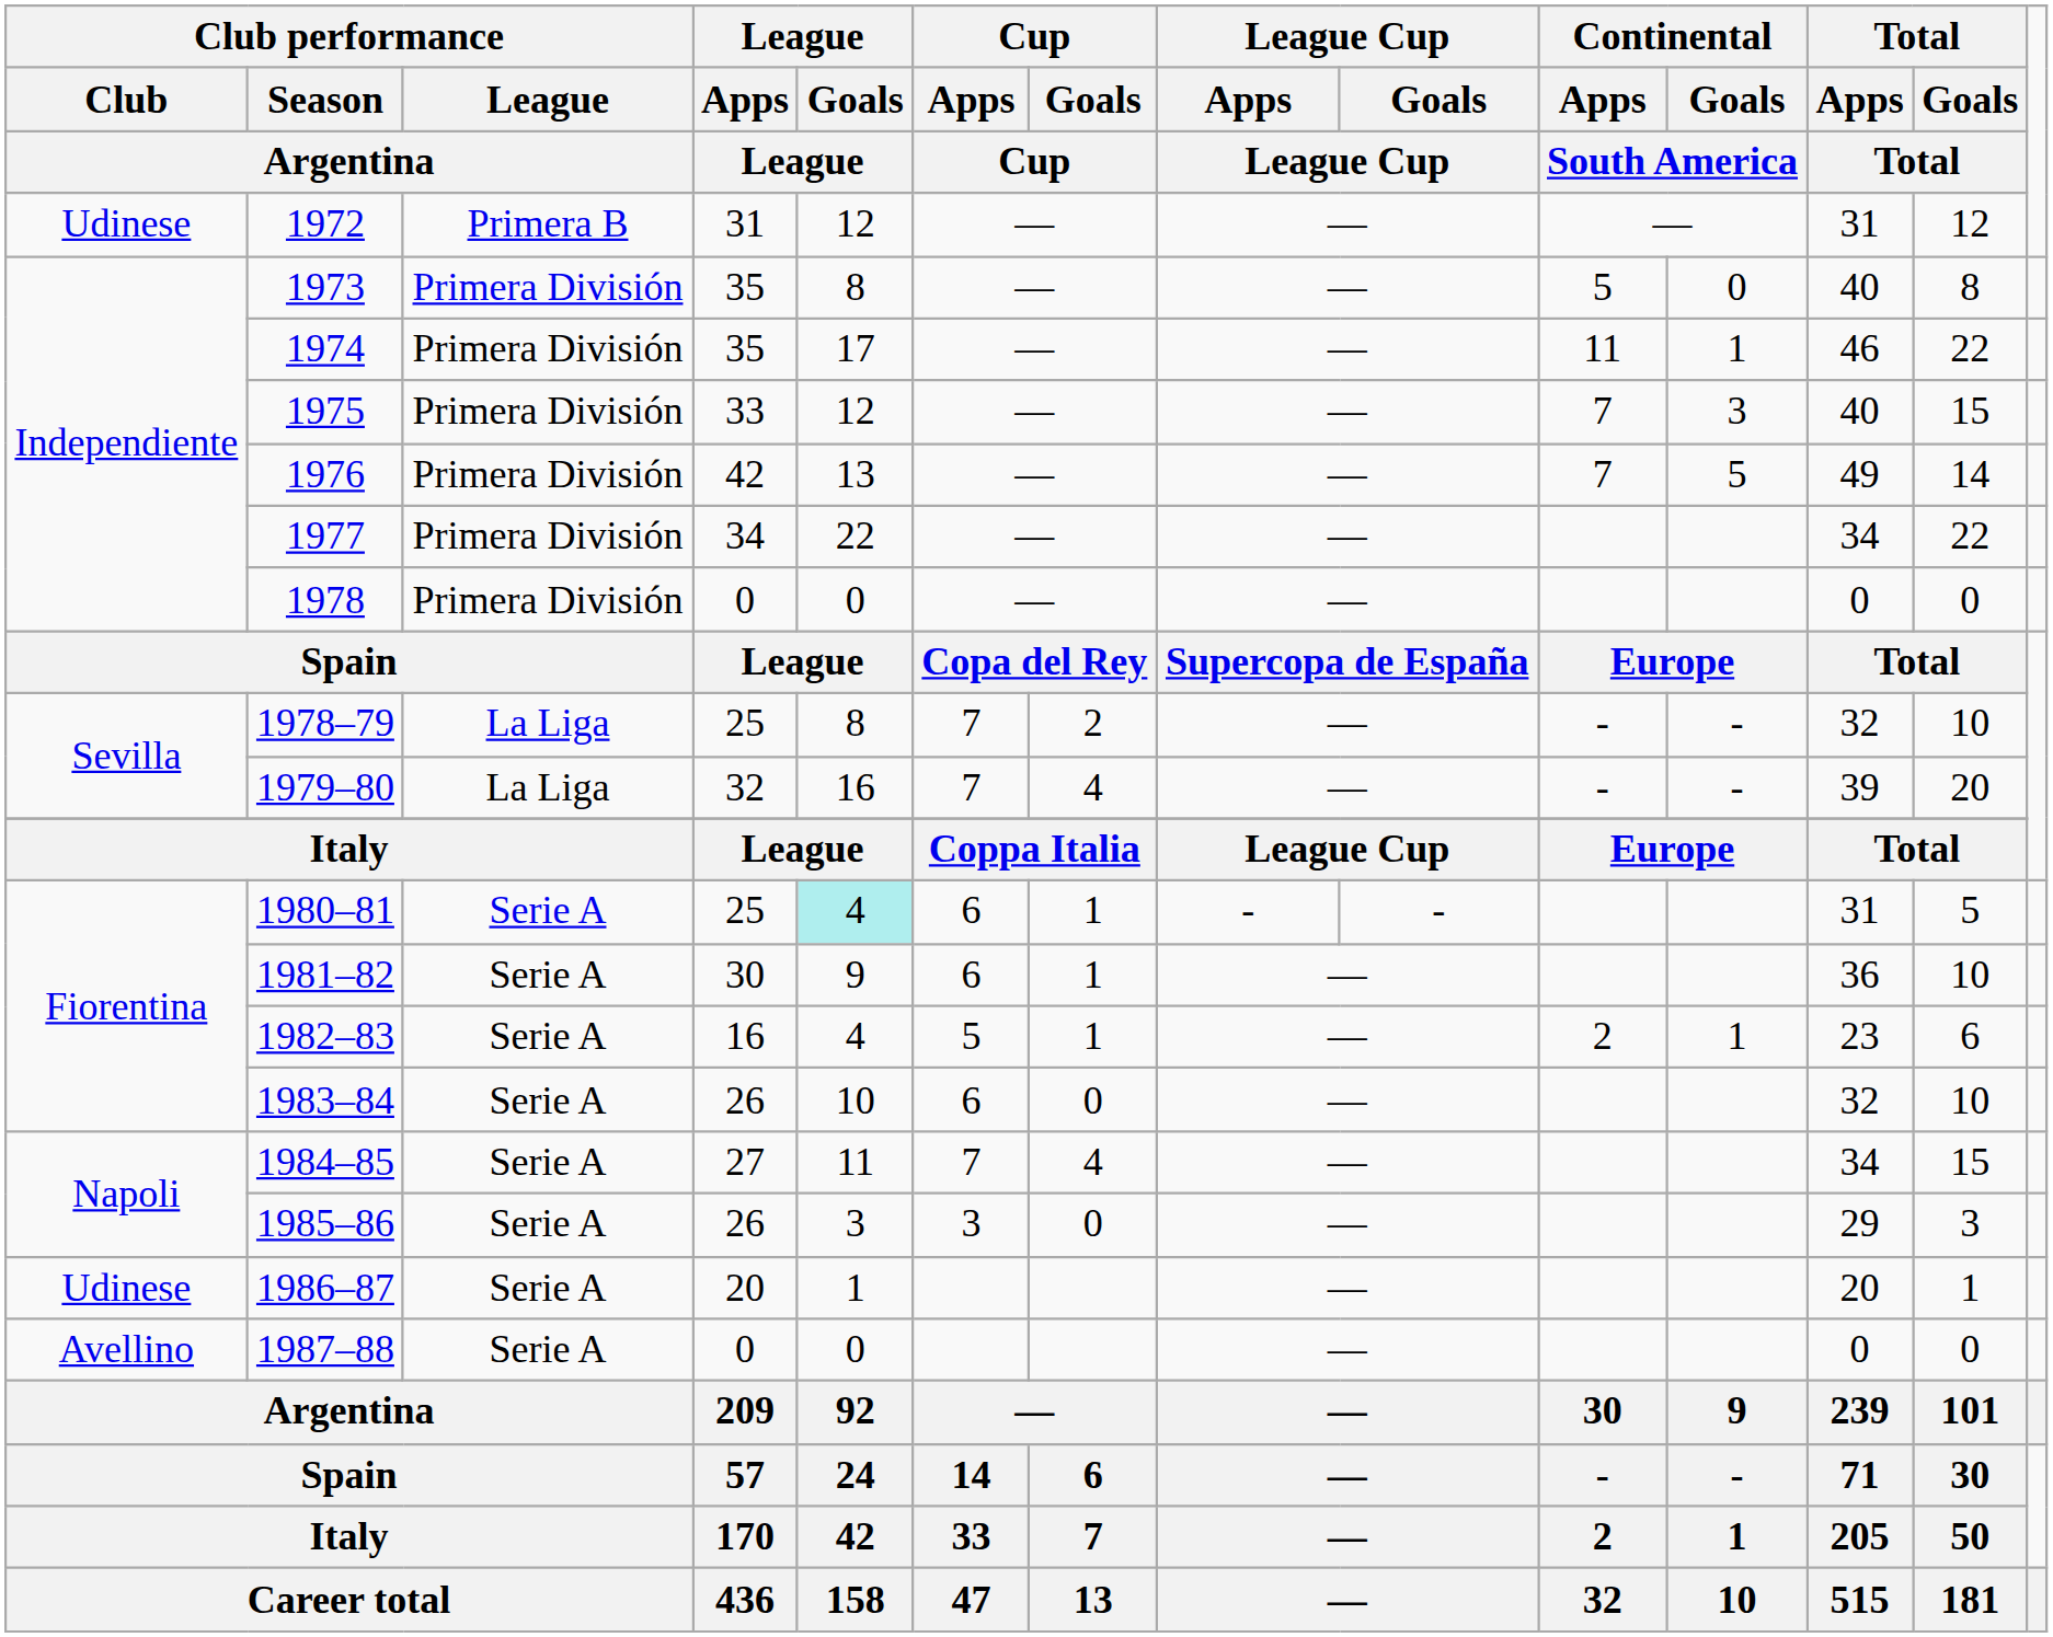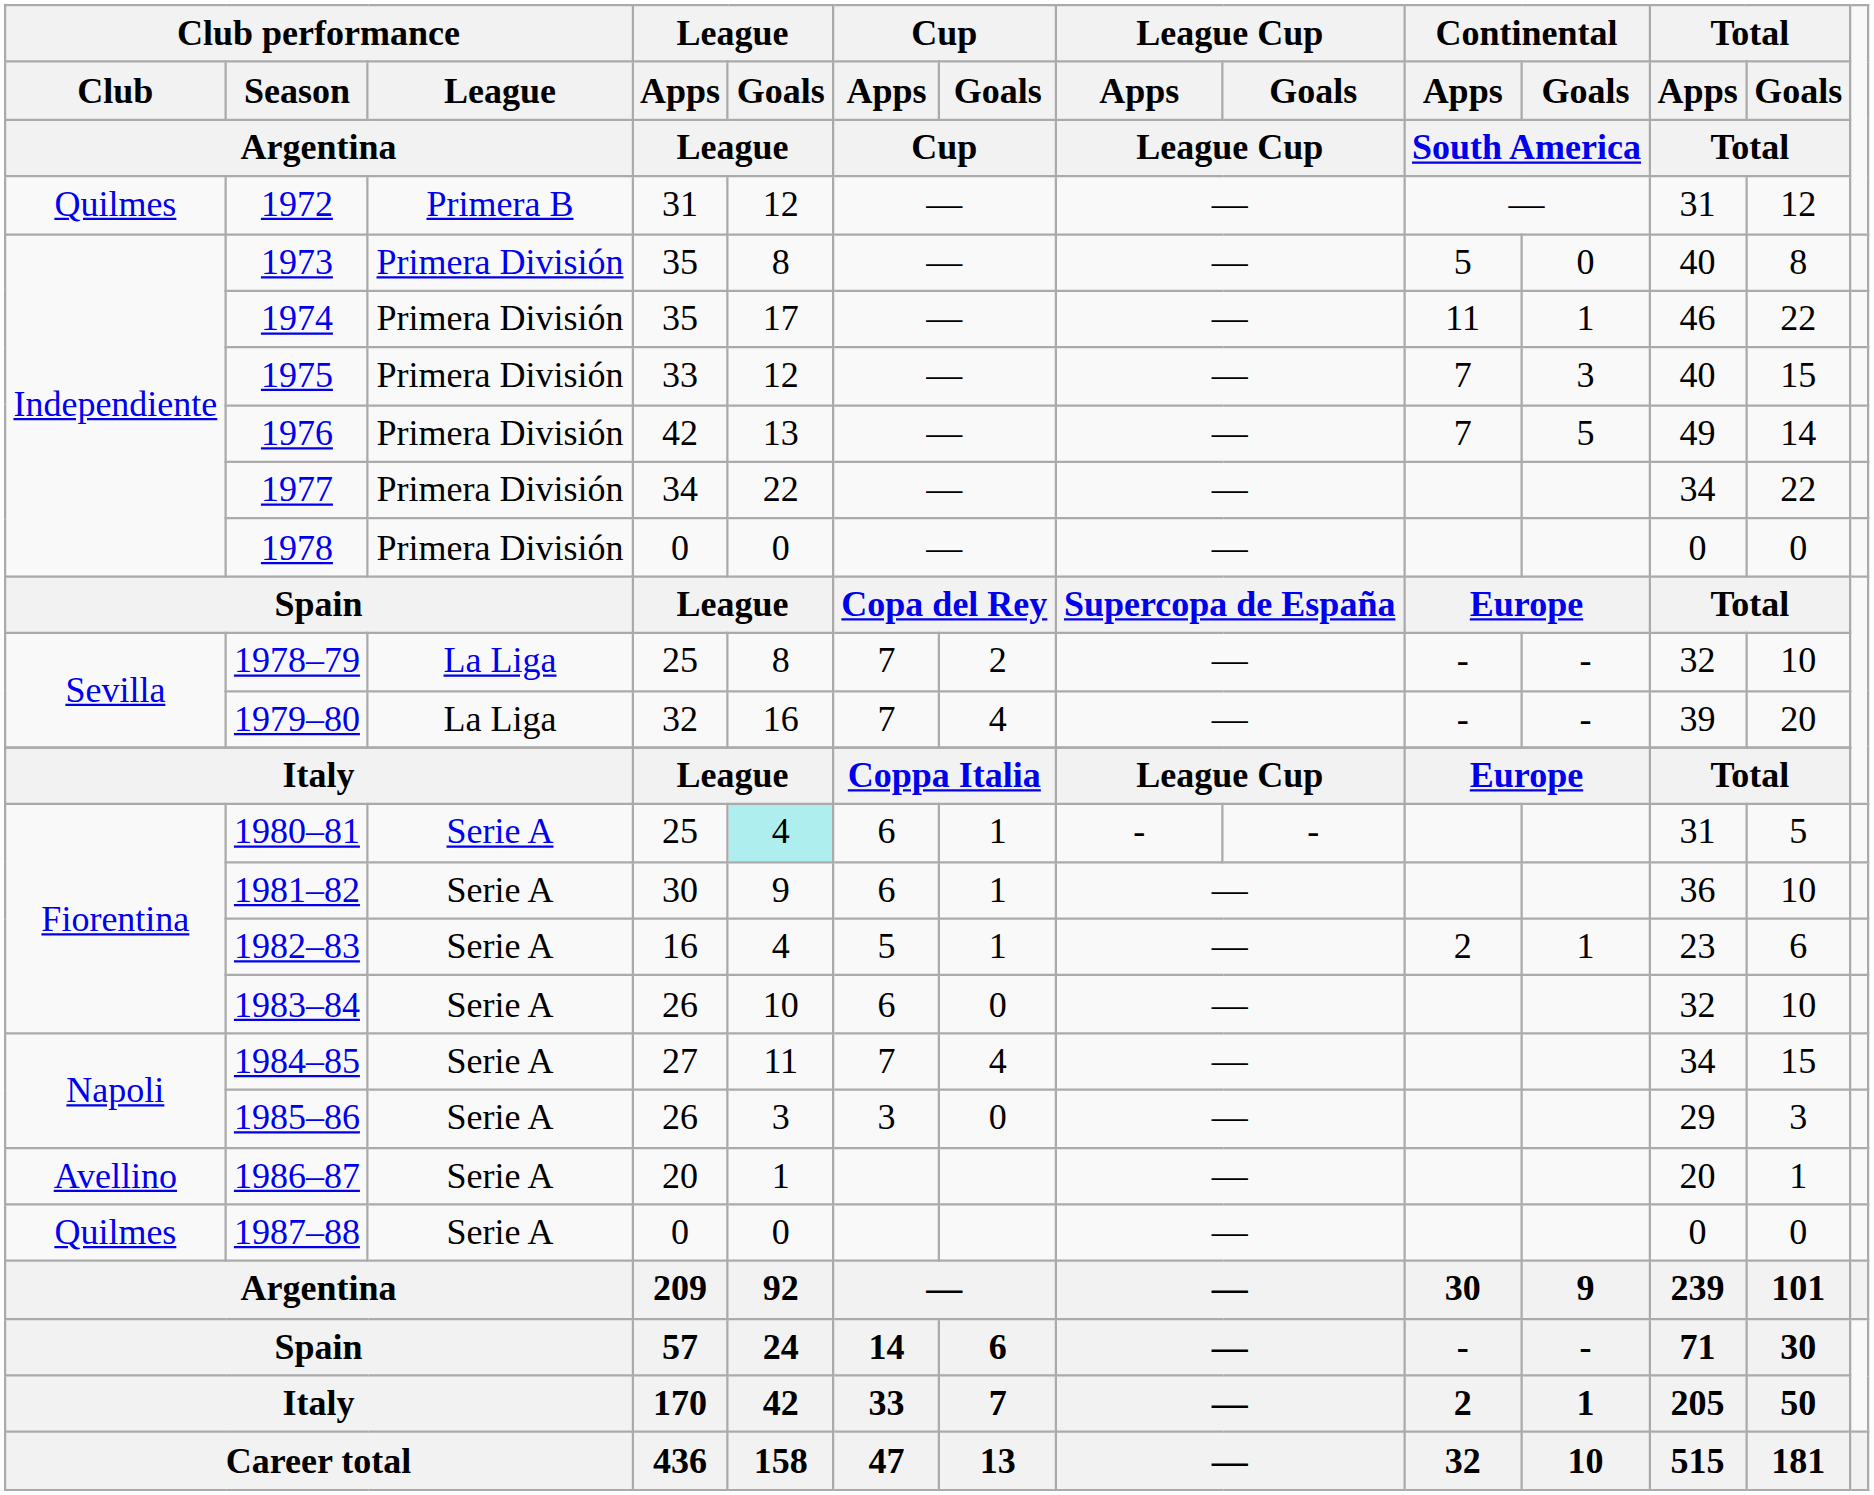1972 | Club performance / Club / Argentina: Udinese -> Quilmes
1986–87 | Club performance / Club / Argentina: Udinese -> Avellino
1987–88 | Club performance / Club / Argentina: Avellino -> Quilmes
